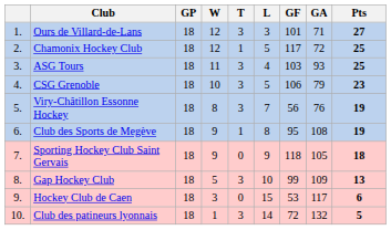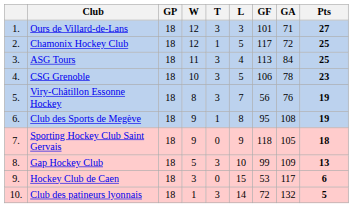ASG Tours | GF: 103 -> 113
ASG Tours | GA: 93 -> 84
CSG Grenoble | GA: 79 -> 78
